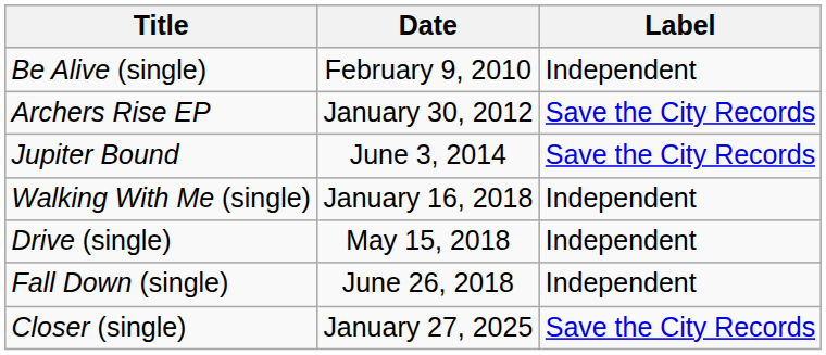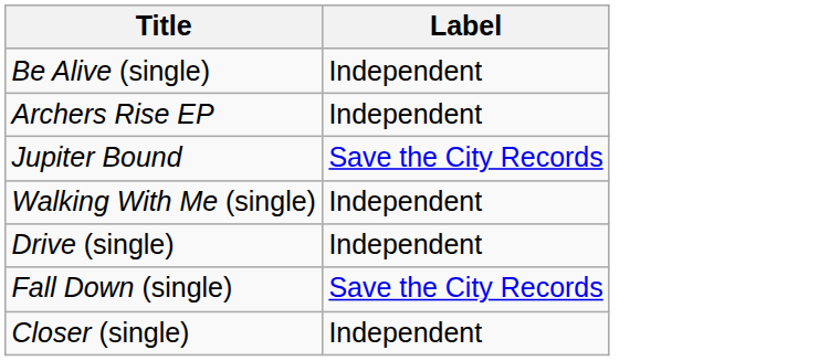- column: Date | February 9, 2010 | January 30, 2012 | June 3, 2014 | January 16, 2018 | May 15, 2018 | June 26, 2018 | January 27, 2025
Archers Rise EP | Label: Save the City Records -> Independent
Fall Down (single) | Label: Independent -> Save the City Records
Closer (single) | Label: Save the City Records -> Independent
